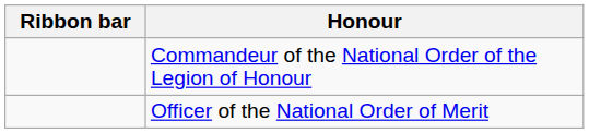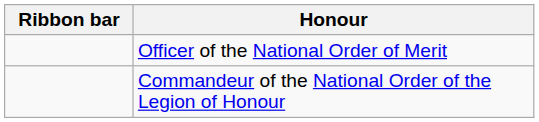rows swapped: Commandeur of the National Order of the Legion of Honour <-> Officer of the National Order of Merit
